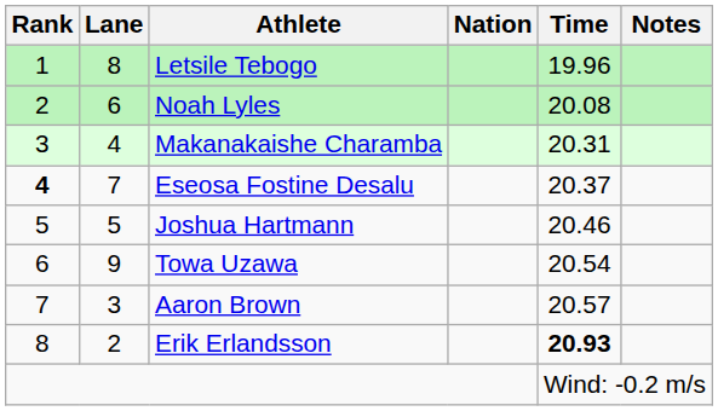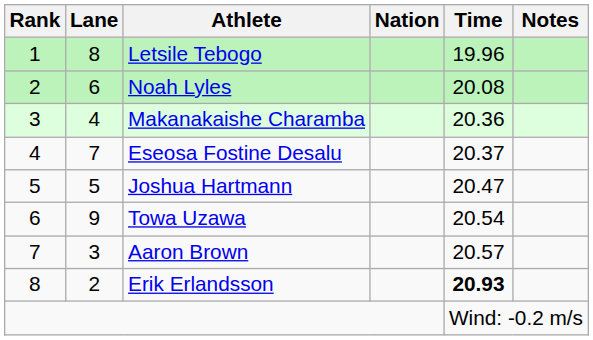Makanakaishe Charamba | Time: 20.31 -> 20.36
Eseosa Fostine Desalu | Rank: bold -> normal
Joshua Hartmann | Time: 20.46 -> 20.47
